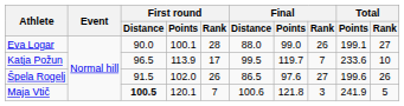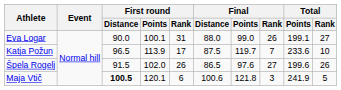Eva Logar | First round / Rank: 28 -> 31
Katja Požun | Final / Distance: 99.5 -> 87.5
Maja Vtič | First round / Rank: 7 -> 6
